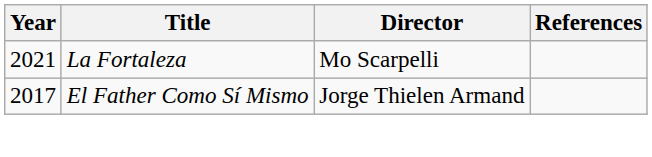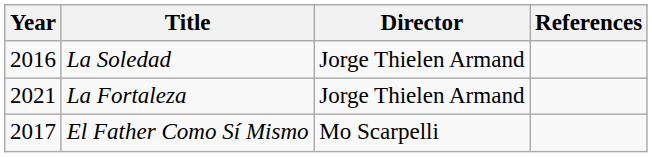+ row: 2016 | La Soledad | Jorge Thielen Armand
La Fortaleza | Director: Mo Scarpelli -> Jorge Thielen Armand
El Father Como Sí Mismo | Director: Jorge Thielen Armand -> Mo Scarpelli
